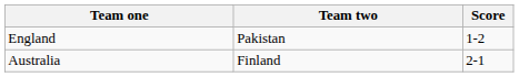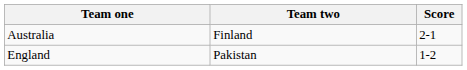rows swapped: England <-> Australia
